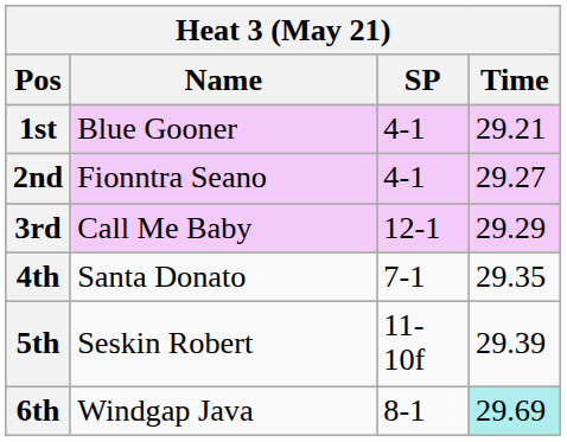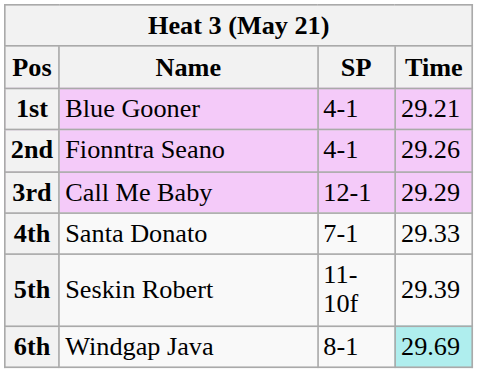2nd | Time: 29.27 -> 29.26
4th | Time: 29.35 -> 29.33
